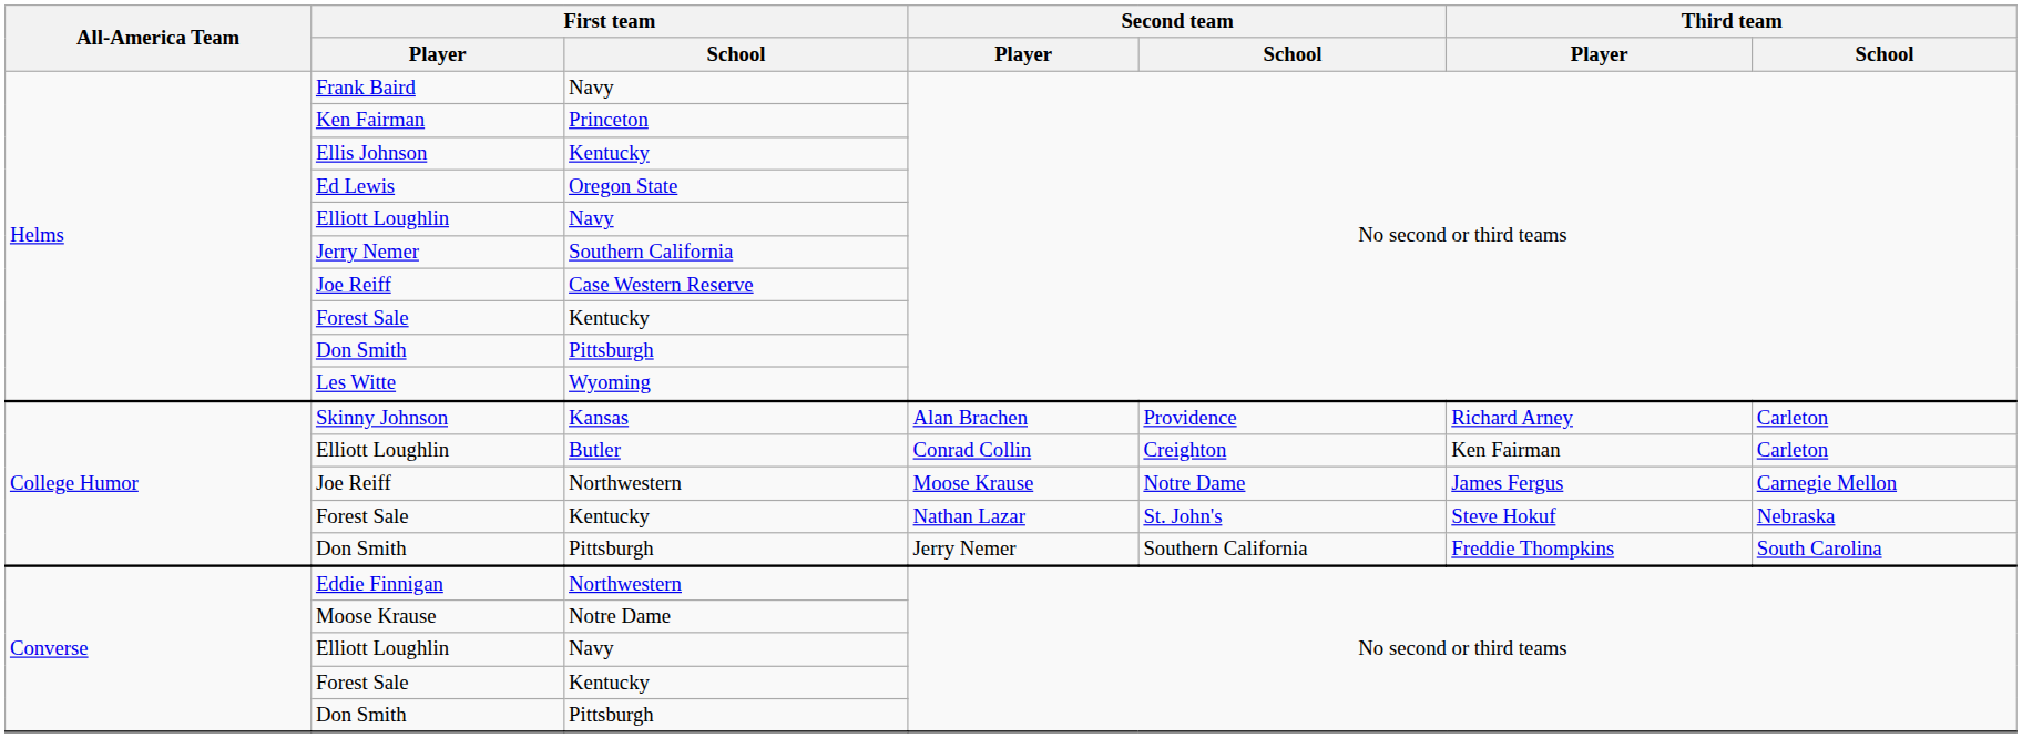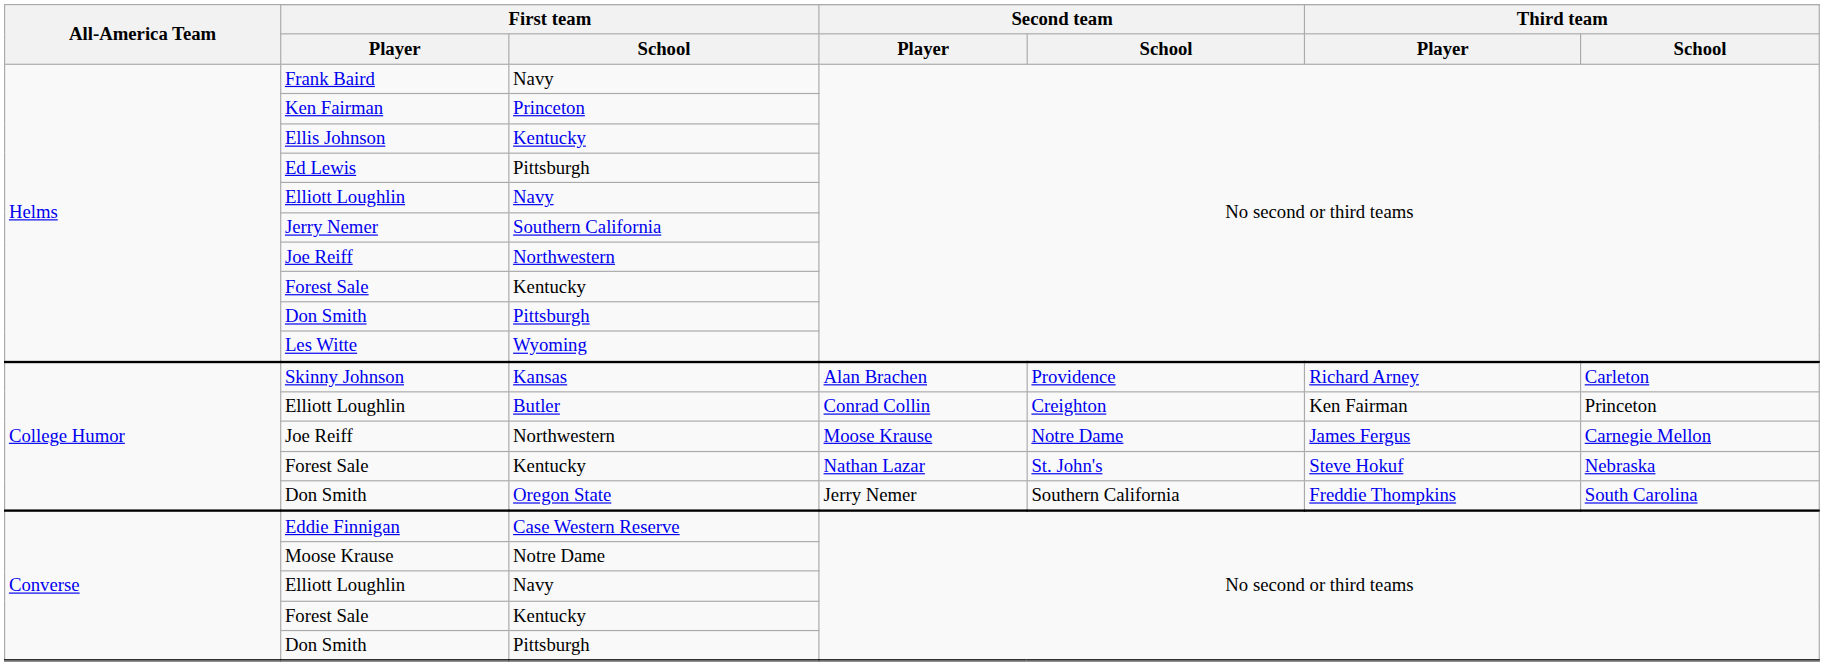Ed Lewis | First team / School: Oregon State -> Pittsburgh
Helms / Joe Reiff | First team / School: Case Western Reserve -> Northwestern
College Humor / Elliott Loughlin | Third team / School: Carleton -> Princeton
College Humor / Don Smith | First team / School: Pittsburgh -> Oregon State
Eddie Finnigan | First team / School: Northwestern -> Case Western Reserve
